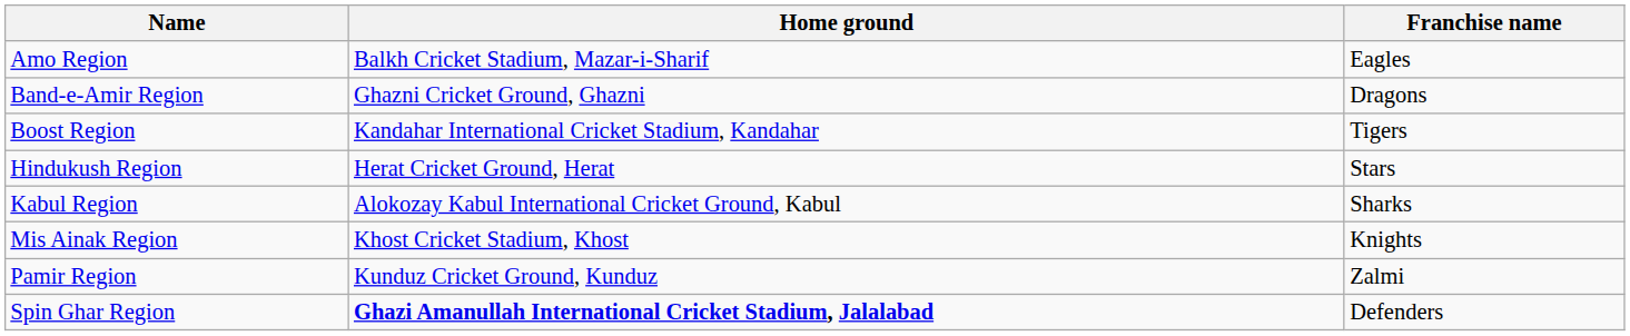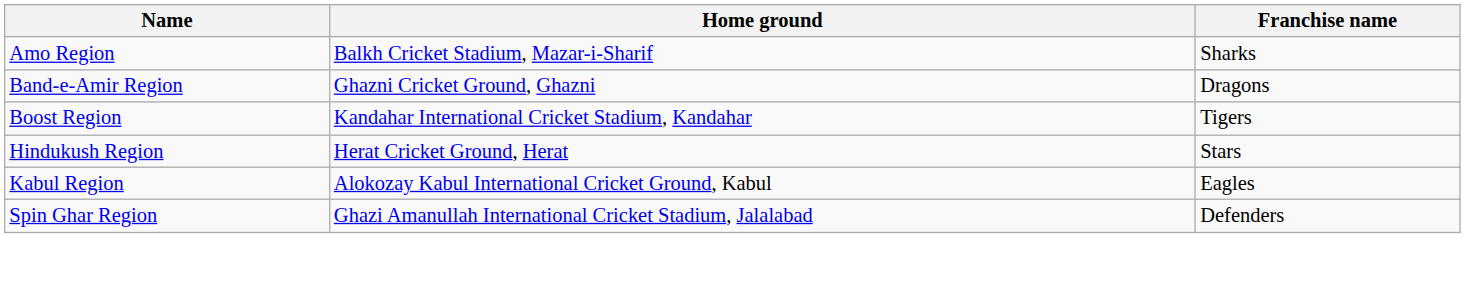Amo Region | Franchise name: Eagles -> Sharks
Kabul Region | Franchise name: Sharks -> Eagles
- row: Mis Ainak Region | Khost Cricket Stadium, Khost | Knights
- row: Pamir Region | Kunduz Cricket Ground, Kunduz | Zalmi
Spin Ghar Region | Home ground: bold -> normal
